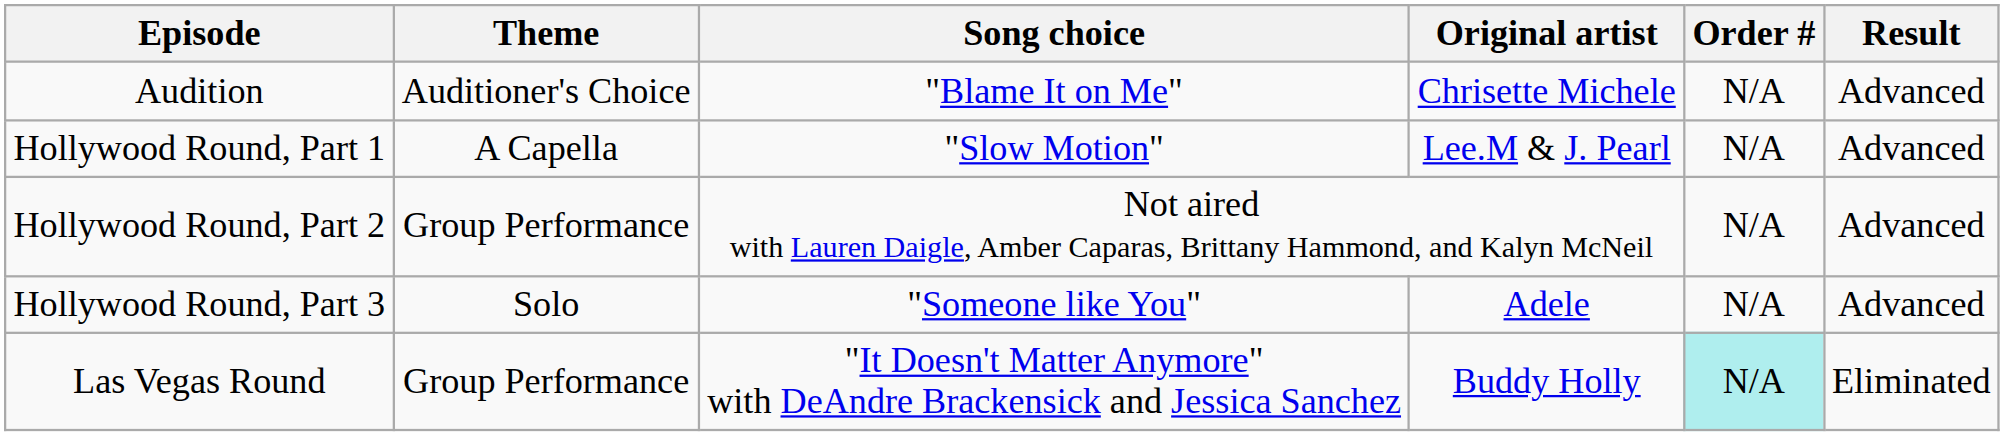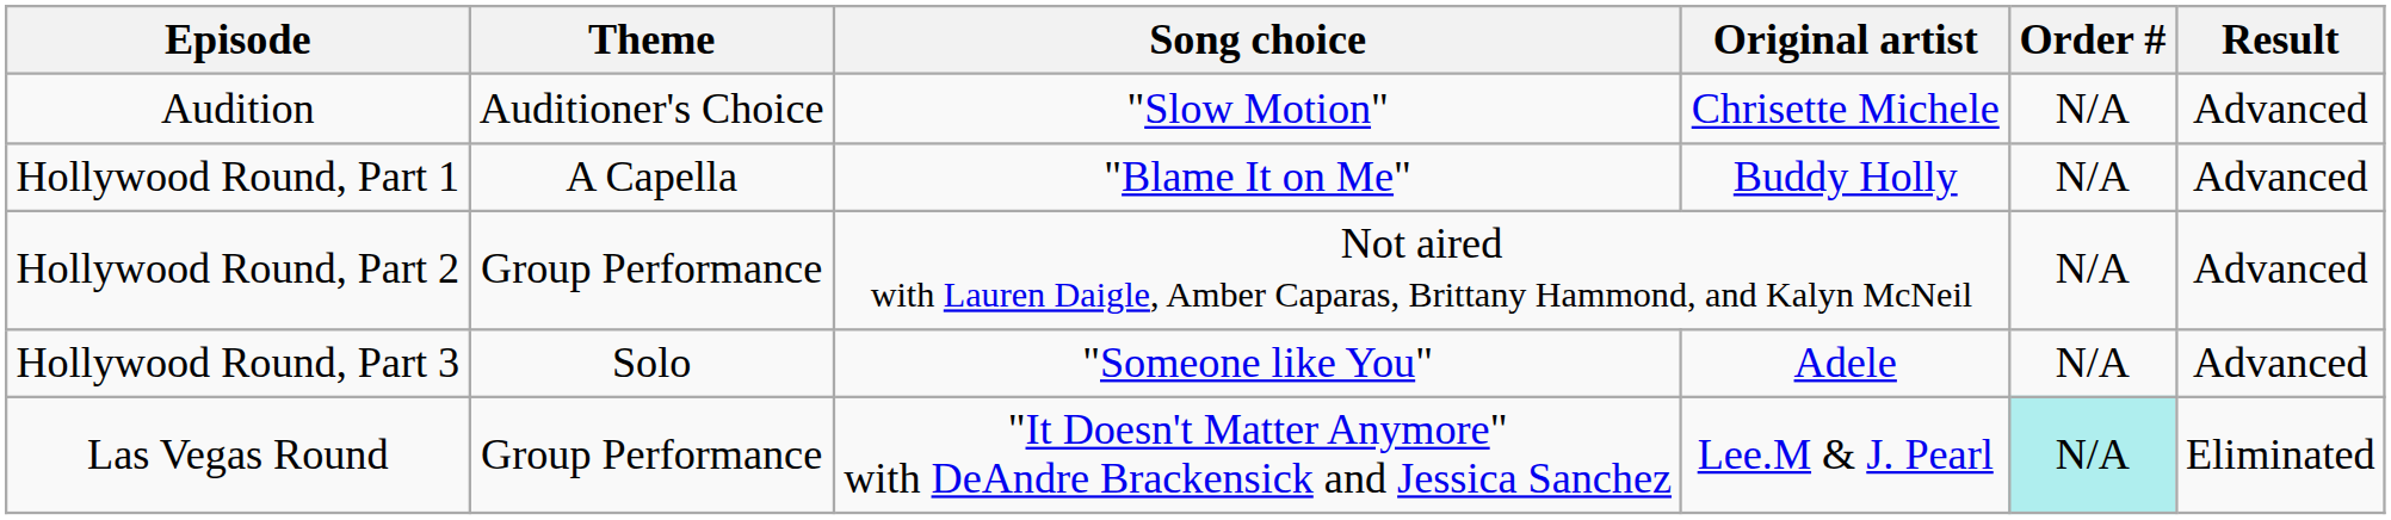Audition | Song choice: "Blame It on Me" -> "Slow Motion"
Hollywood Round, Part 1 | Song choice: "Slow Motion" -> "Blame It on Me"
Hollywood Round, Part 1 | Original artist: Lee.M & J. Pearl -> Buddy Holly
Las Vegas Round | Original artist: Buddy Holly -> Lee.M & J. Pearl
